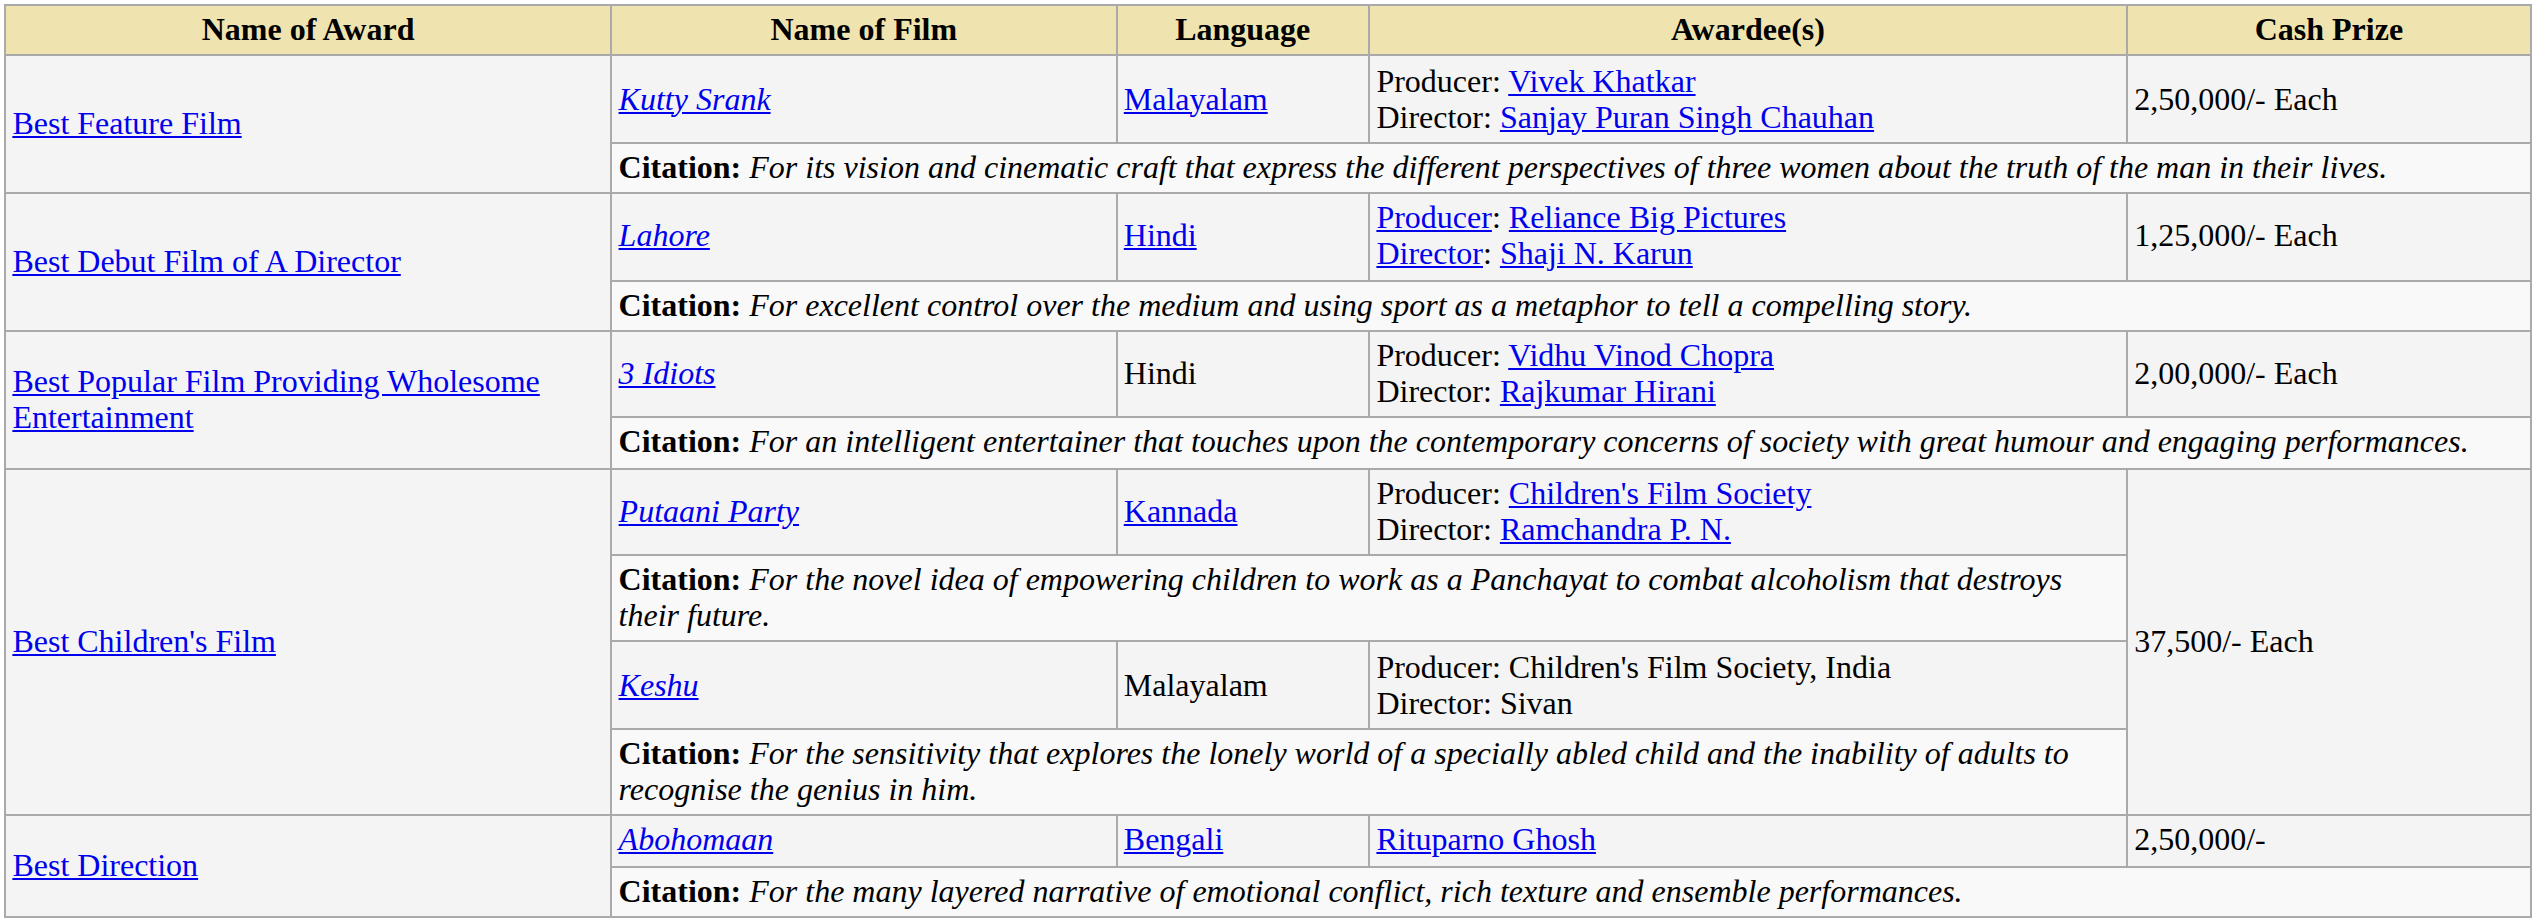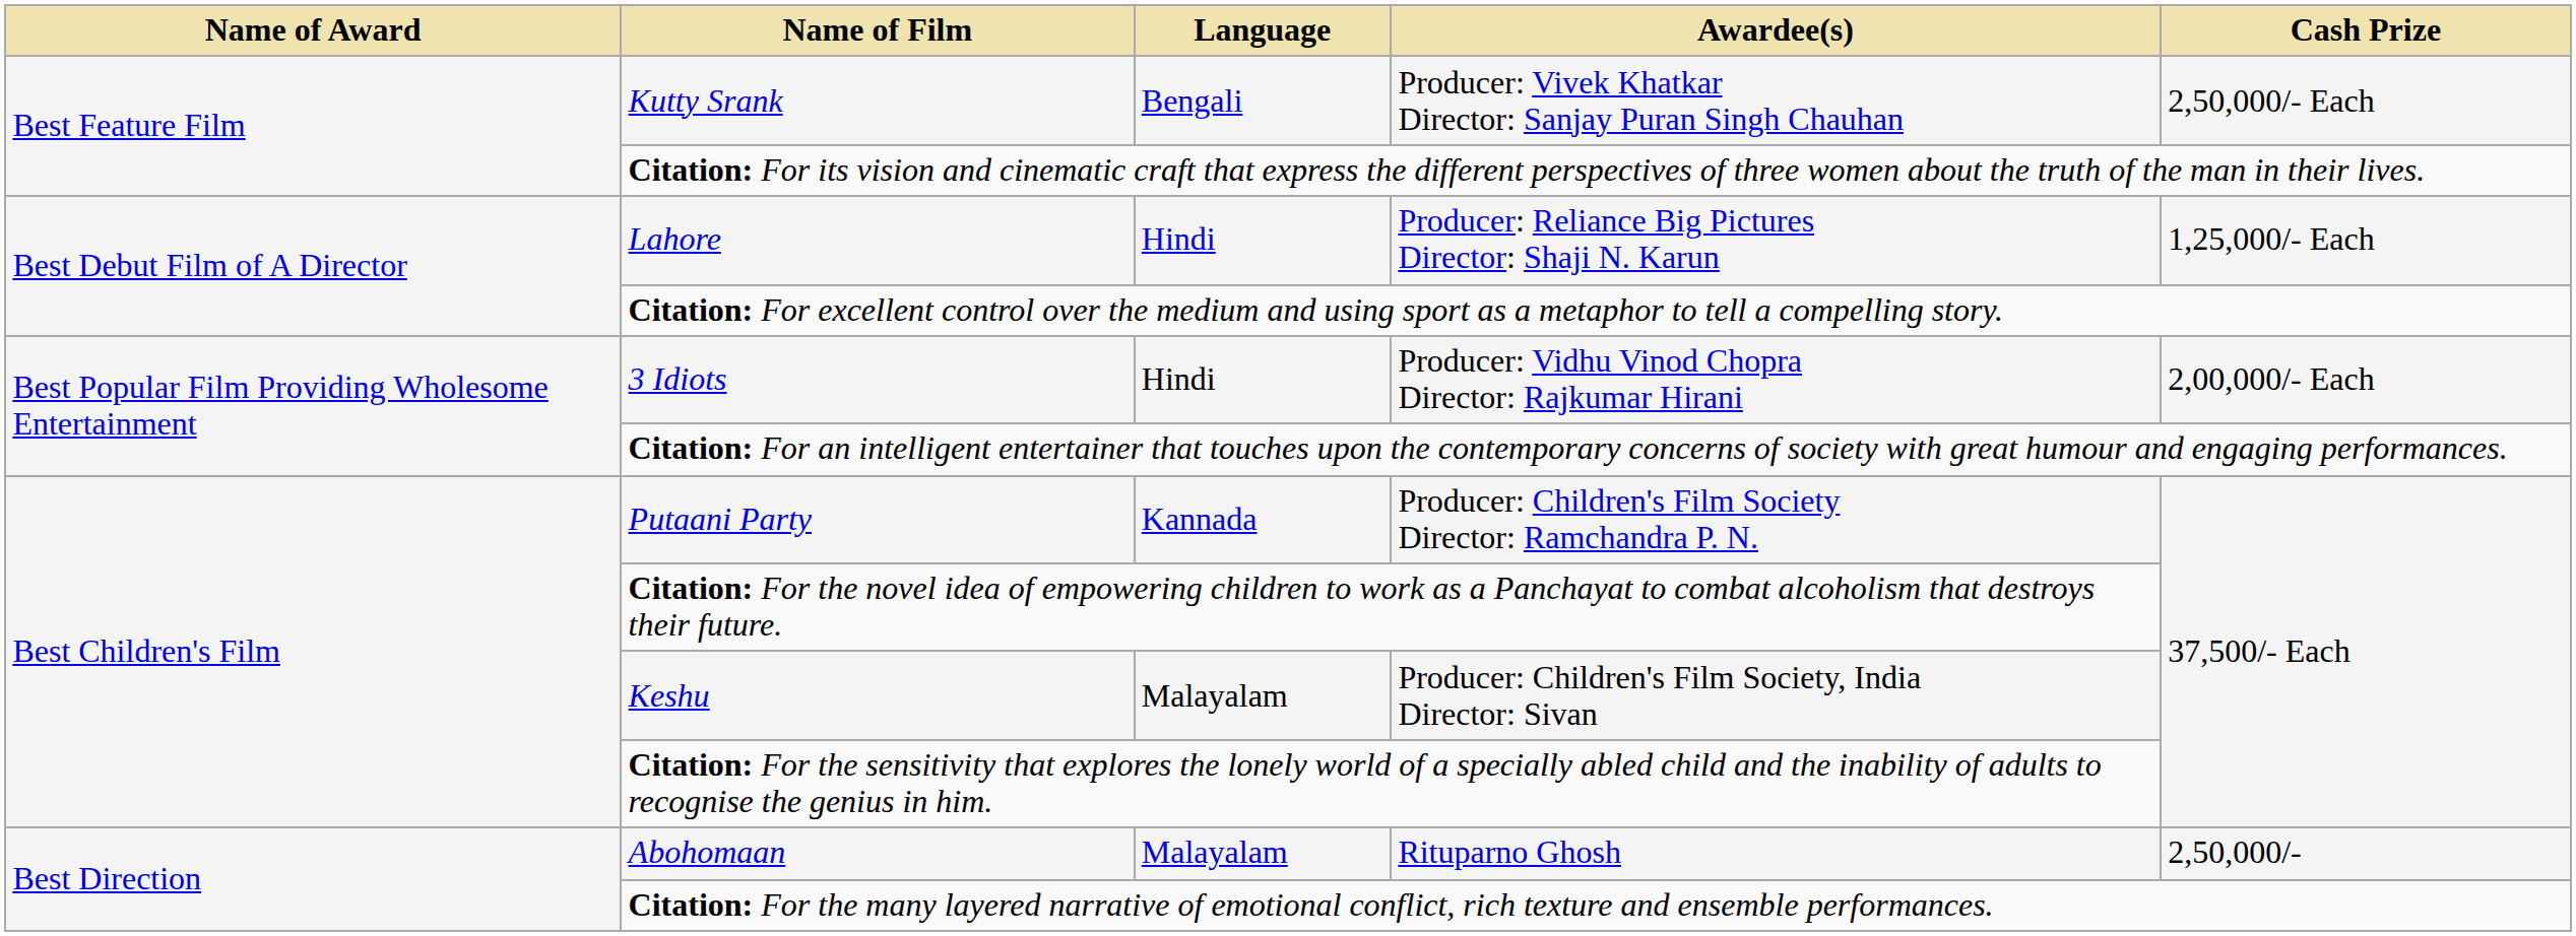Kutty Srank | Language: Malayalam -> Bengali
Abohomaan | Language: Bengali -> Malayalam
